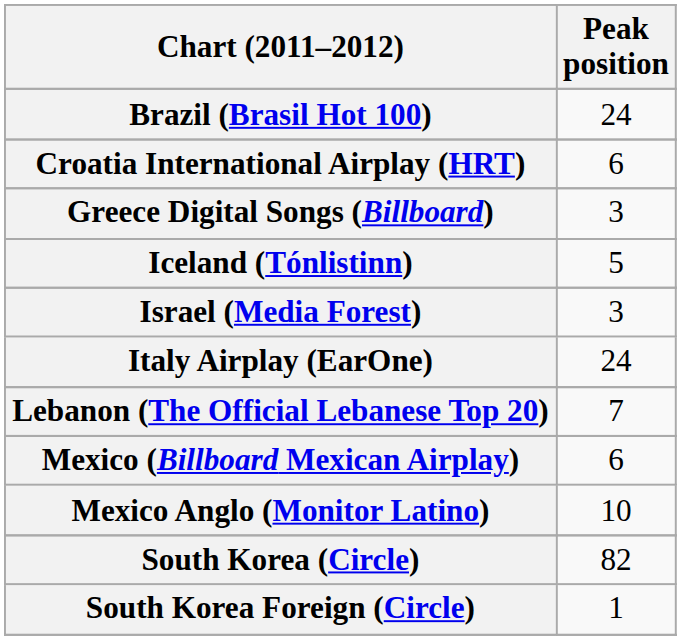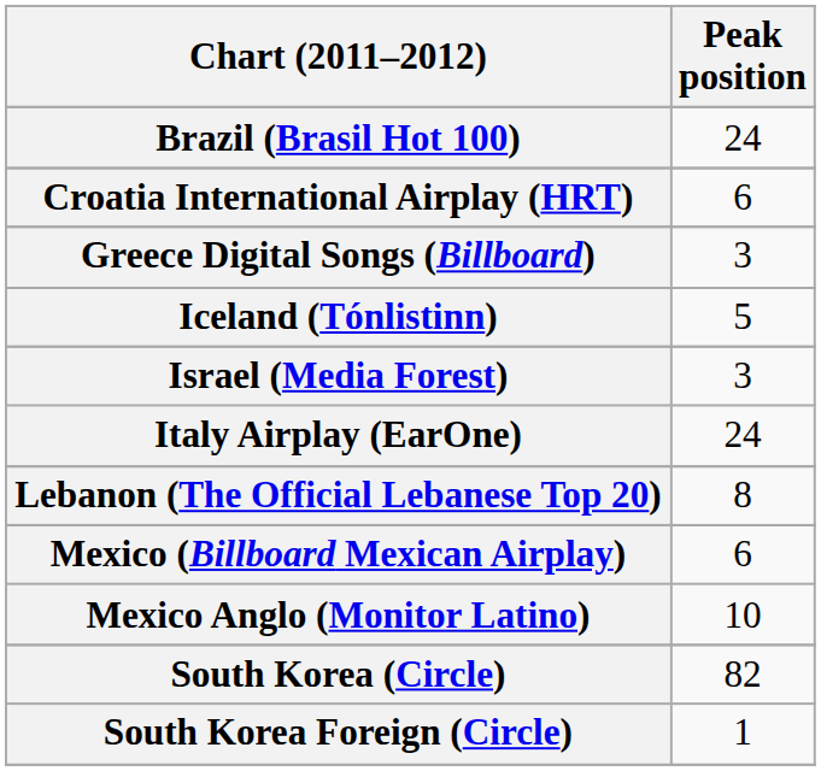Lebanon (The Official Lebanese Top 20) | Peak position: 7 -> 8
